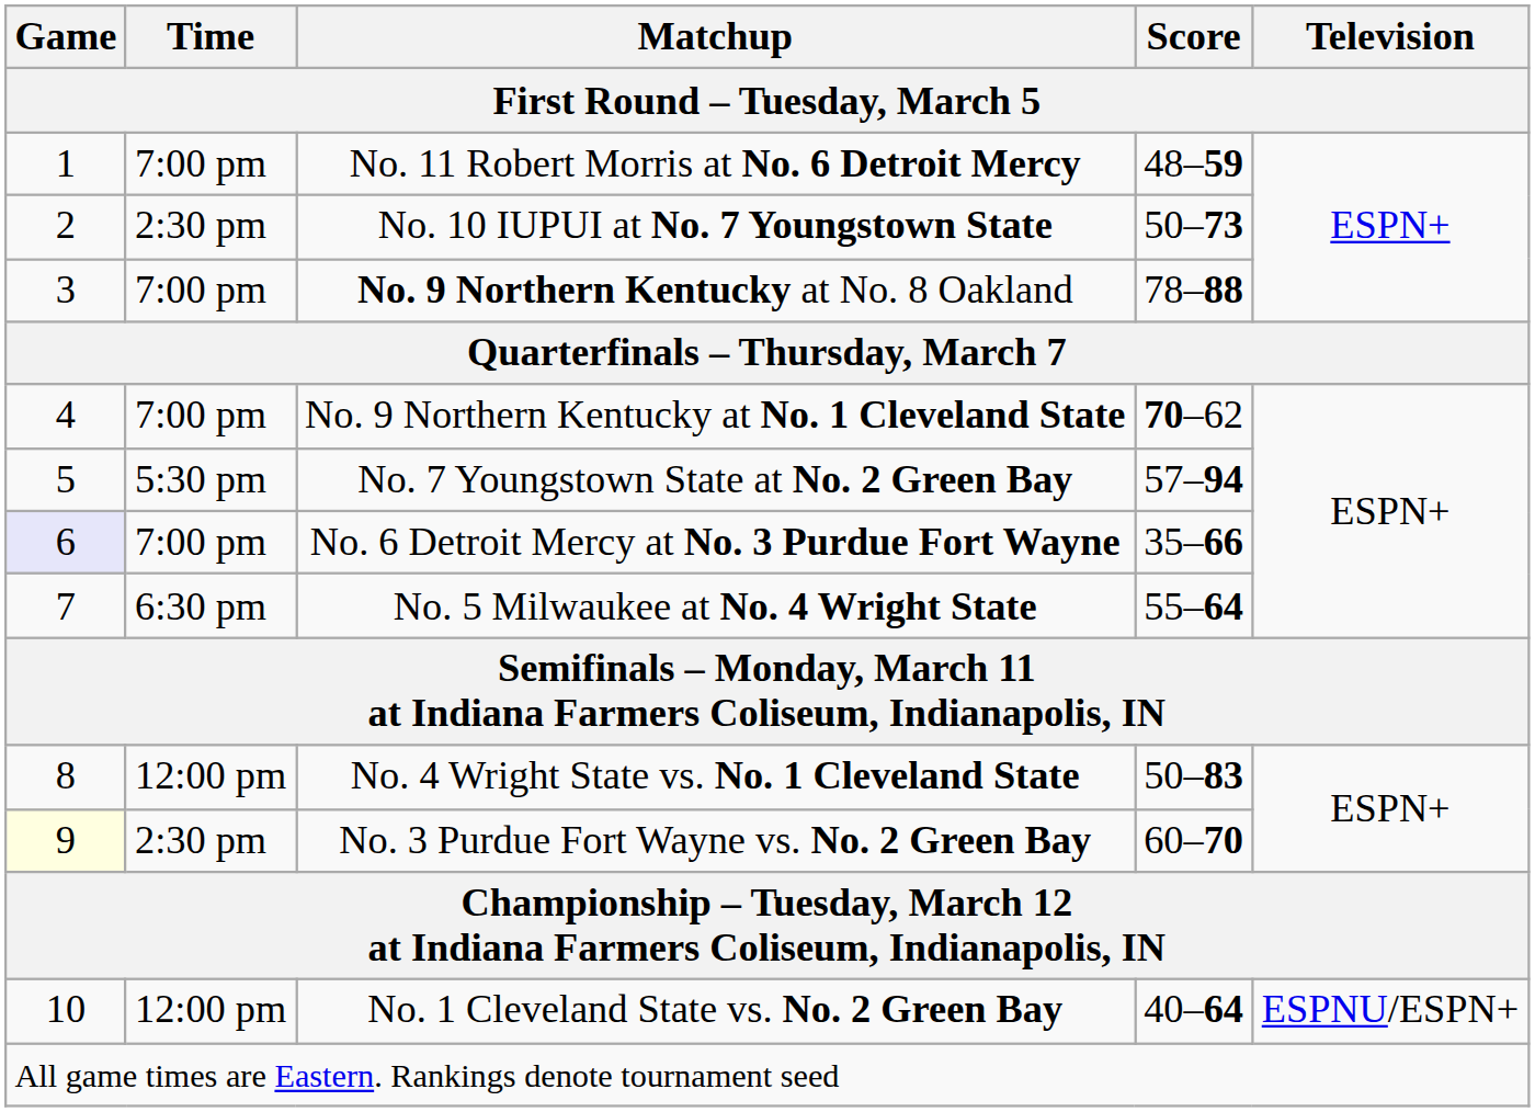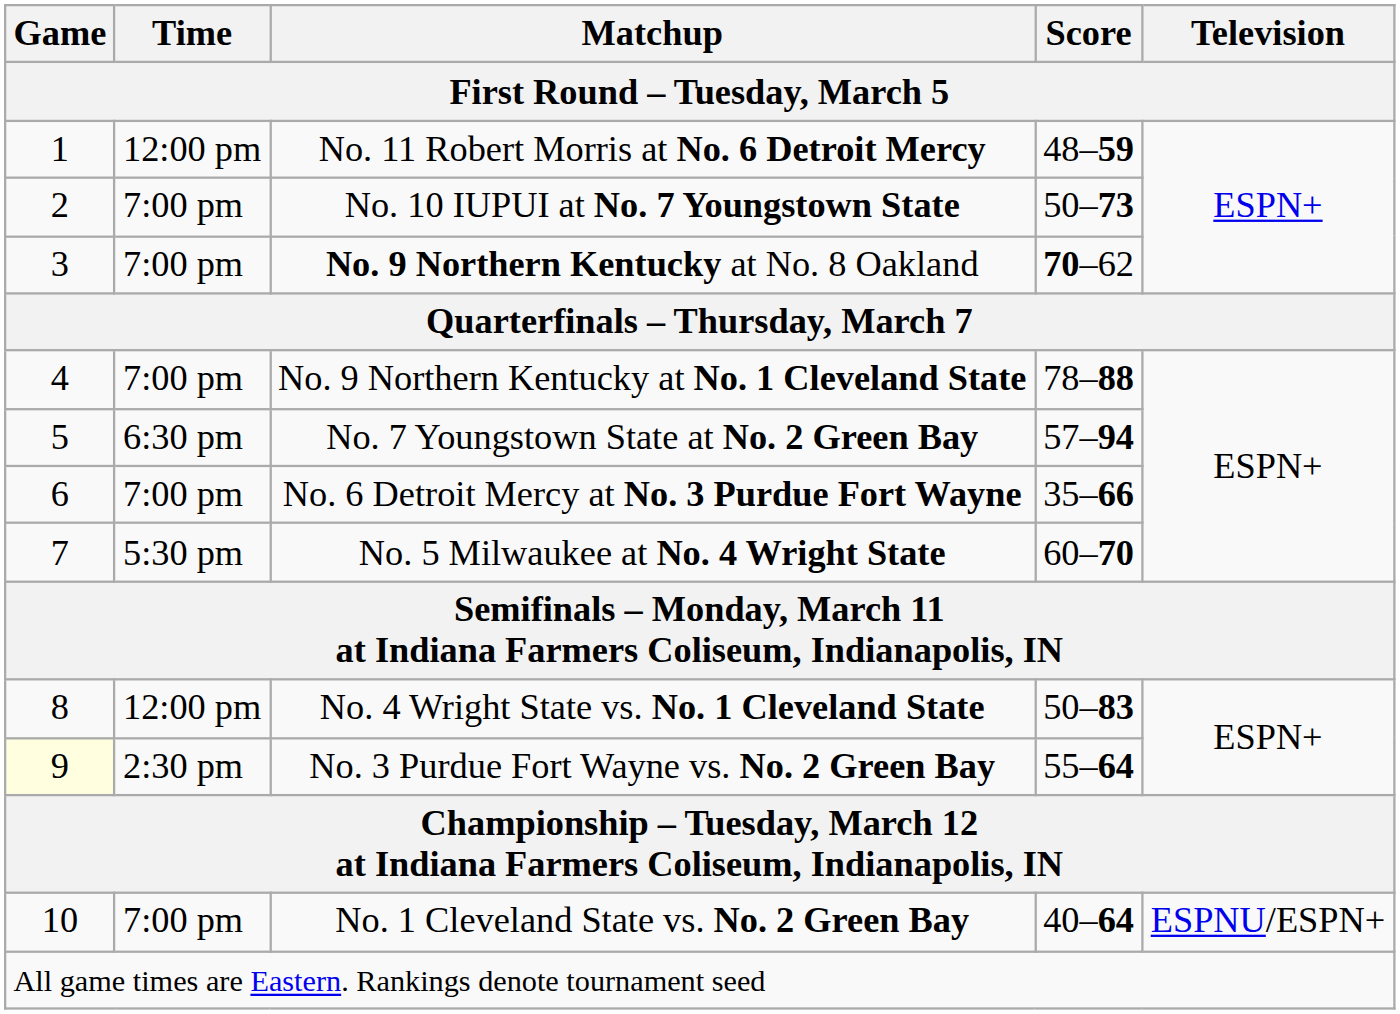No. 11 Robert Morris at No. 6 Detroit Mercy | Time: 7:00 pm -> 12:00 pm
No. 10 IUPUI at No. 7 Youngstown State | Time: 2:30 pm -> 7:00 pm
No. 9 Northern Kentucky at No. 8 Oakland | Score: 78–88 -> 70–62
No. 9 Northern Kentucky at No. 1 Cleveland State | Score: 70–62 -> 78–88
No. 7 Youngstown State at No. 2 Green Bay | Time: 5:30 pm -> 6:30 pm
No. 6 Detroit Mercy at No. 3 Purdue Fort Wayne | Game: lavender background -> no background
No. 5 Milwaukee at No. 4 Wright State | Time: 6:30 pm -> 5:30 pm
No. 5 Milwaukee at No. 4 Wright State | Score: 55–64 -> 60–70
No. 3 Purdue Fort Wayne vs. No. 2 Green Bay | Score: 60–70 -> 55–64
No. 1 Cleveland State vs. No. 2 Green Bay | Time: 12:00 pm -> 7:00 pm
